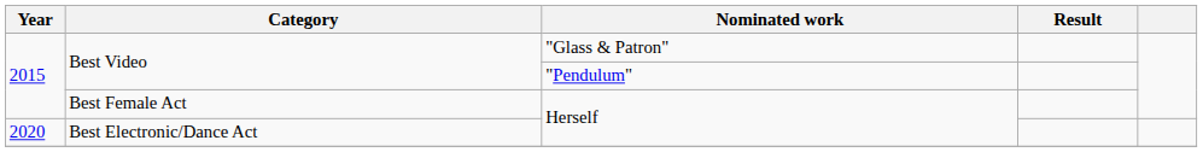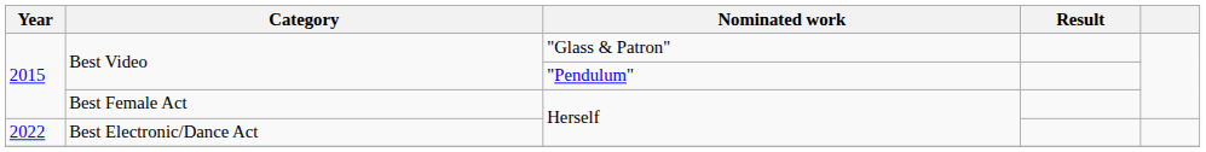Best Electronic/Dance Act | Year: 2020 -> 2022
